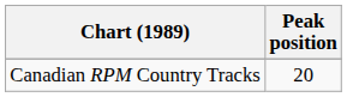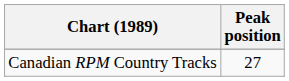Canadian RPM Country Tracks | Peak position: 20 -> 27
